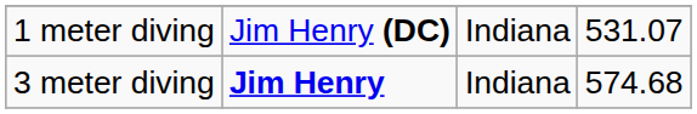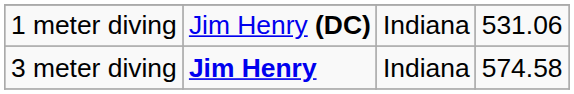1 meter diving | column 4: 531.07 -> 531.06
3 meter diving | column 4: 574.68 -> 574.58
